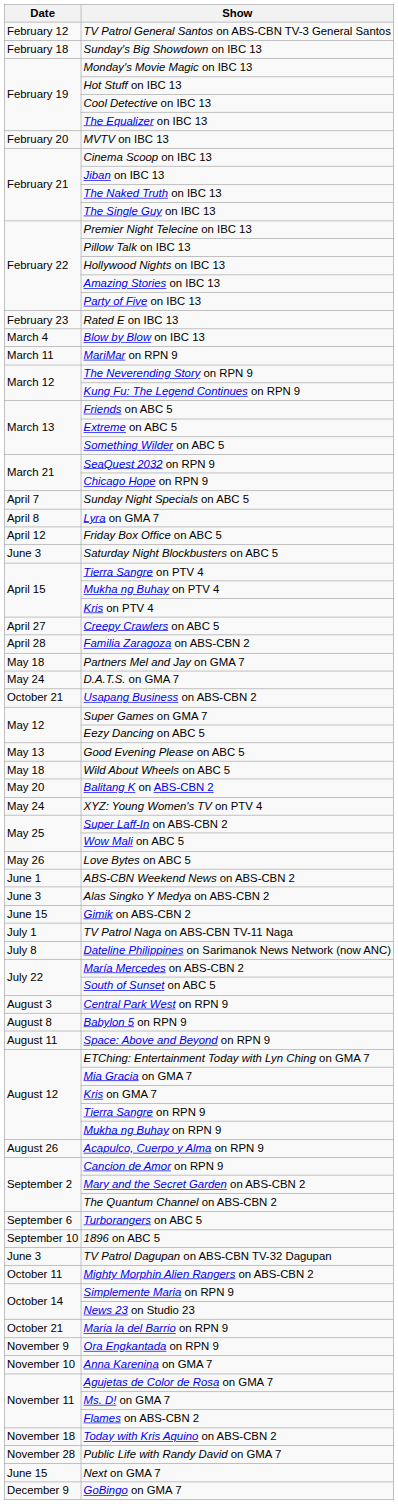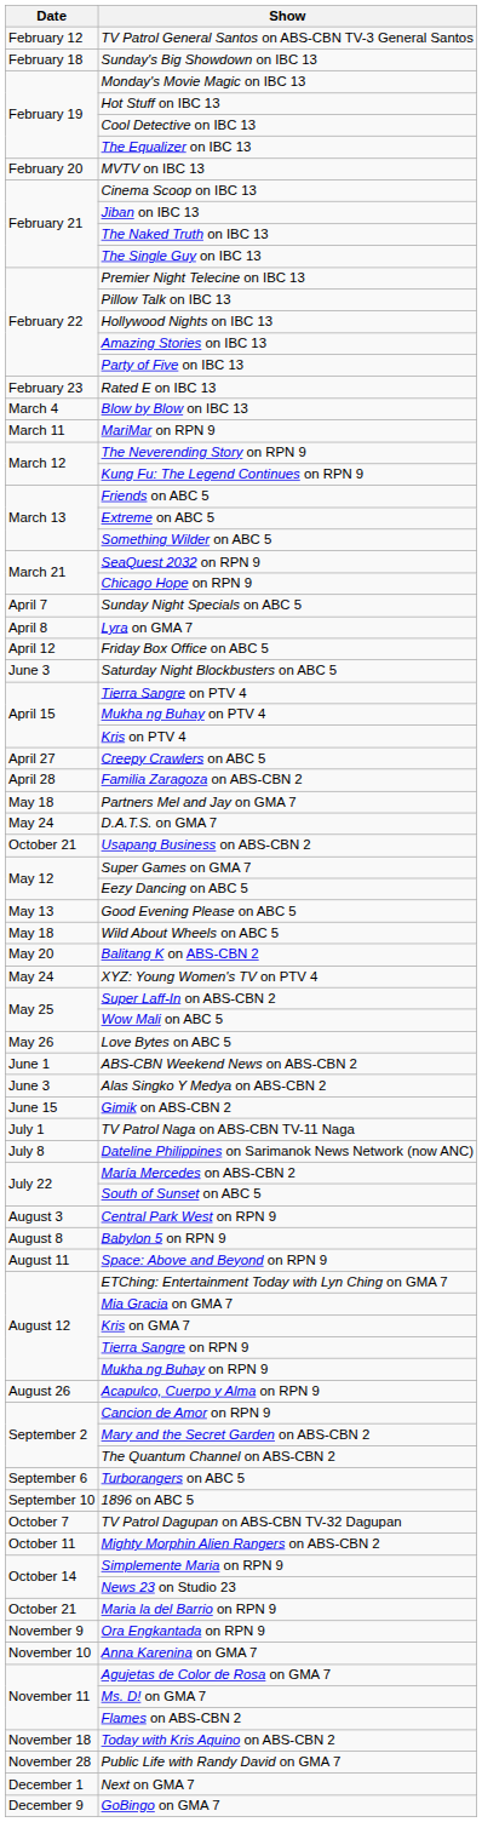TV Patrol Dagupan on ABS-CBN TV-32 Dagupan | Date: June 3 -> October 7
Next on GMA 7 | Date: June 15 -> December 1
